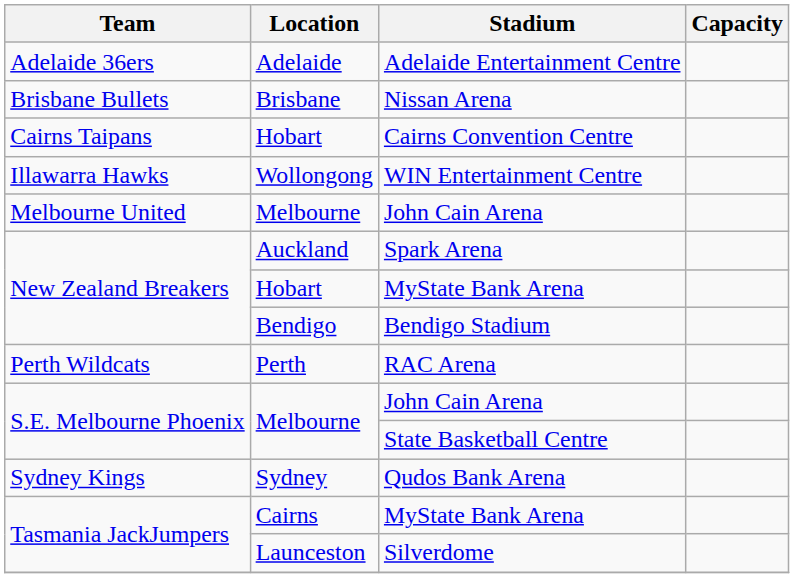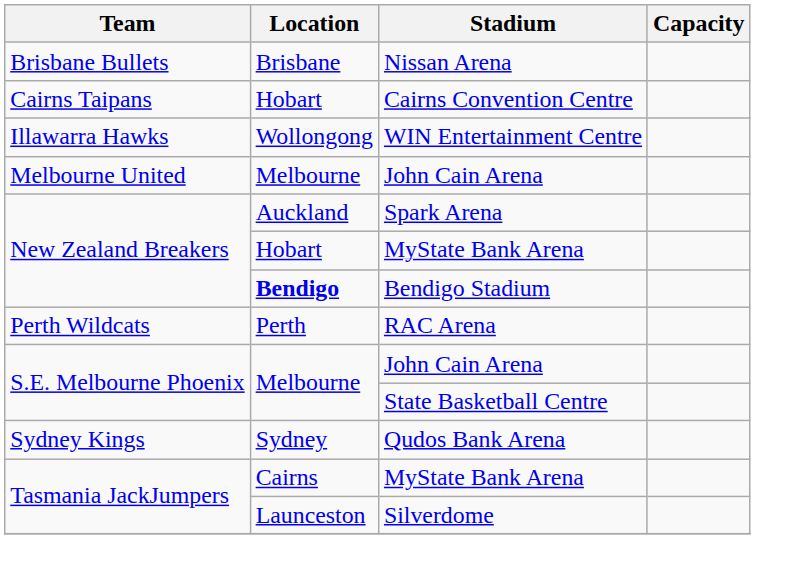- row: Adelaide 36ers | Adelaide | Adelaide Entertainment Centre
Bendigo Stadium | Location: normal -> bold
